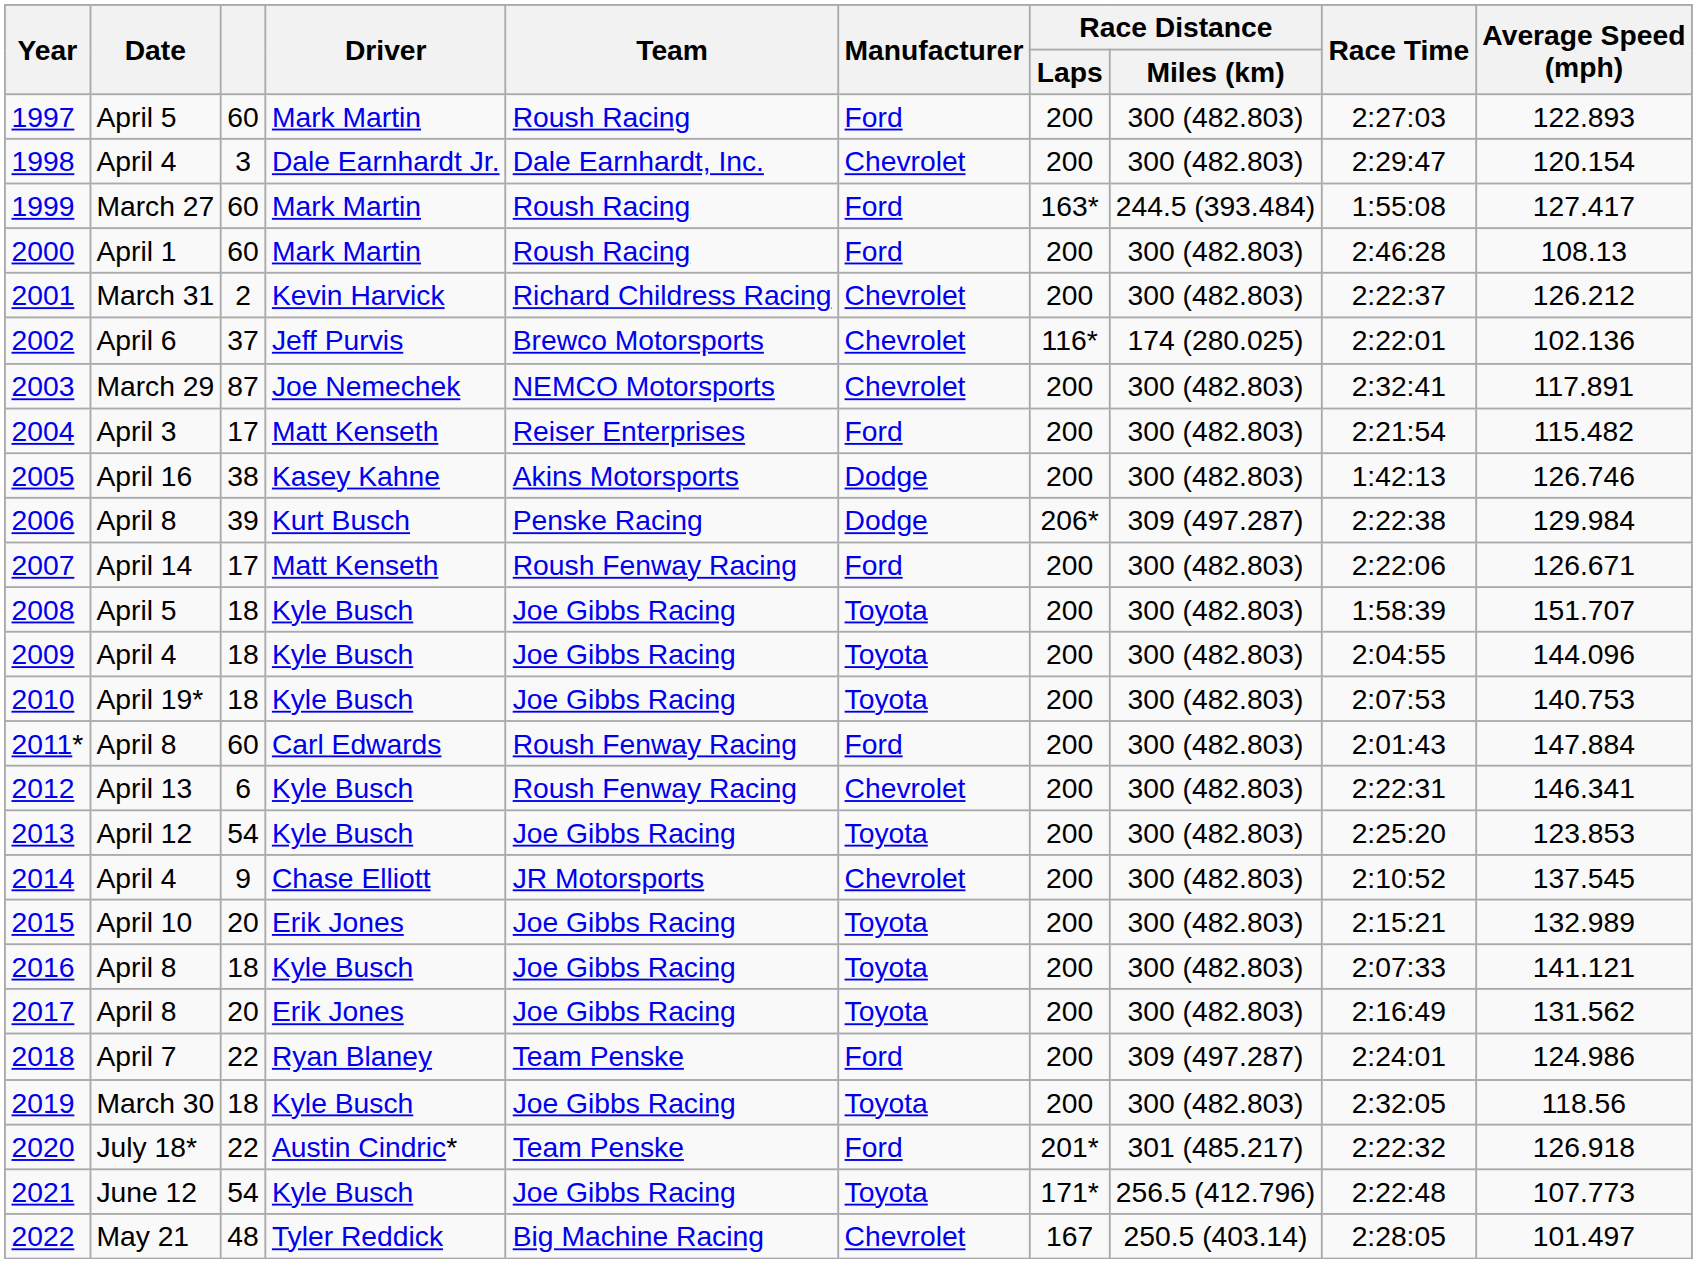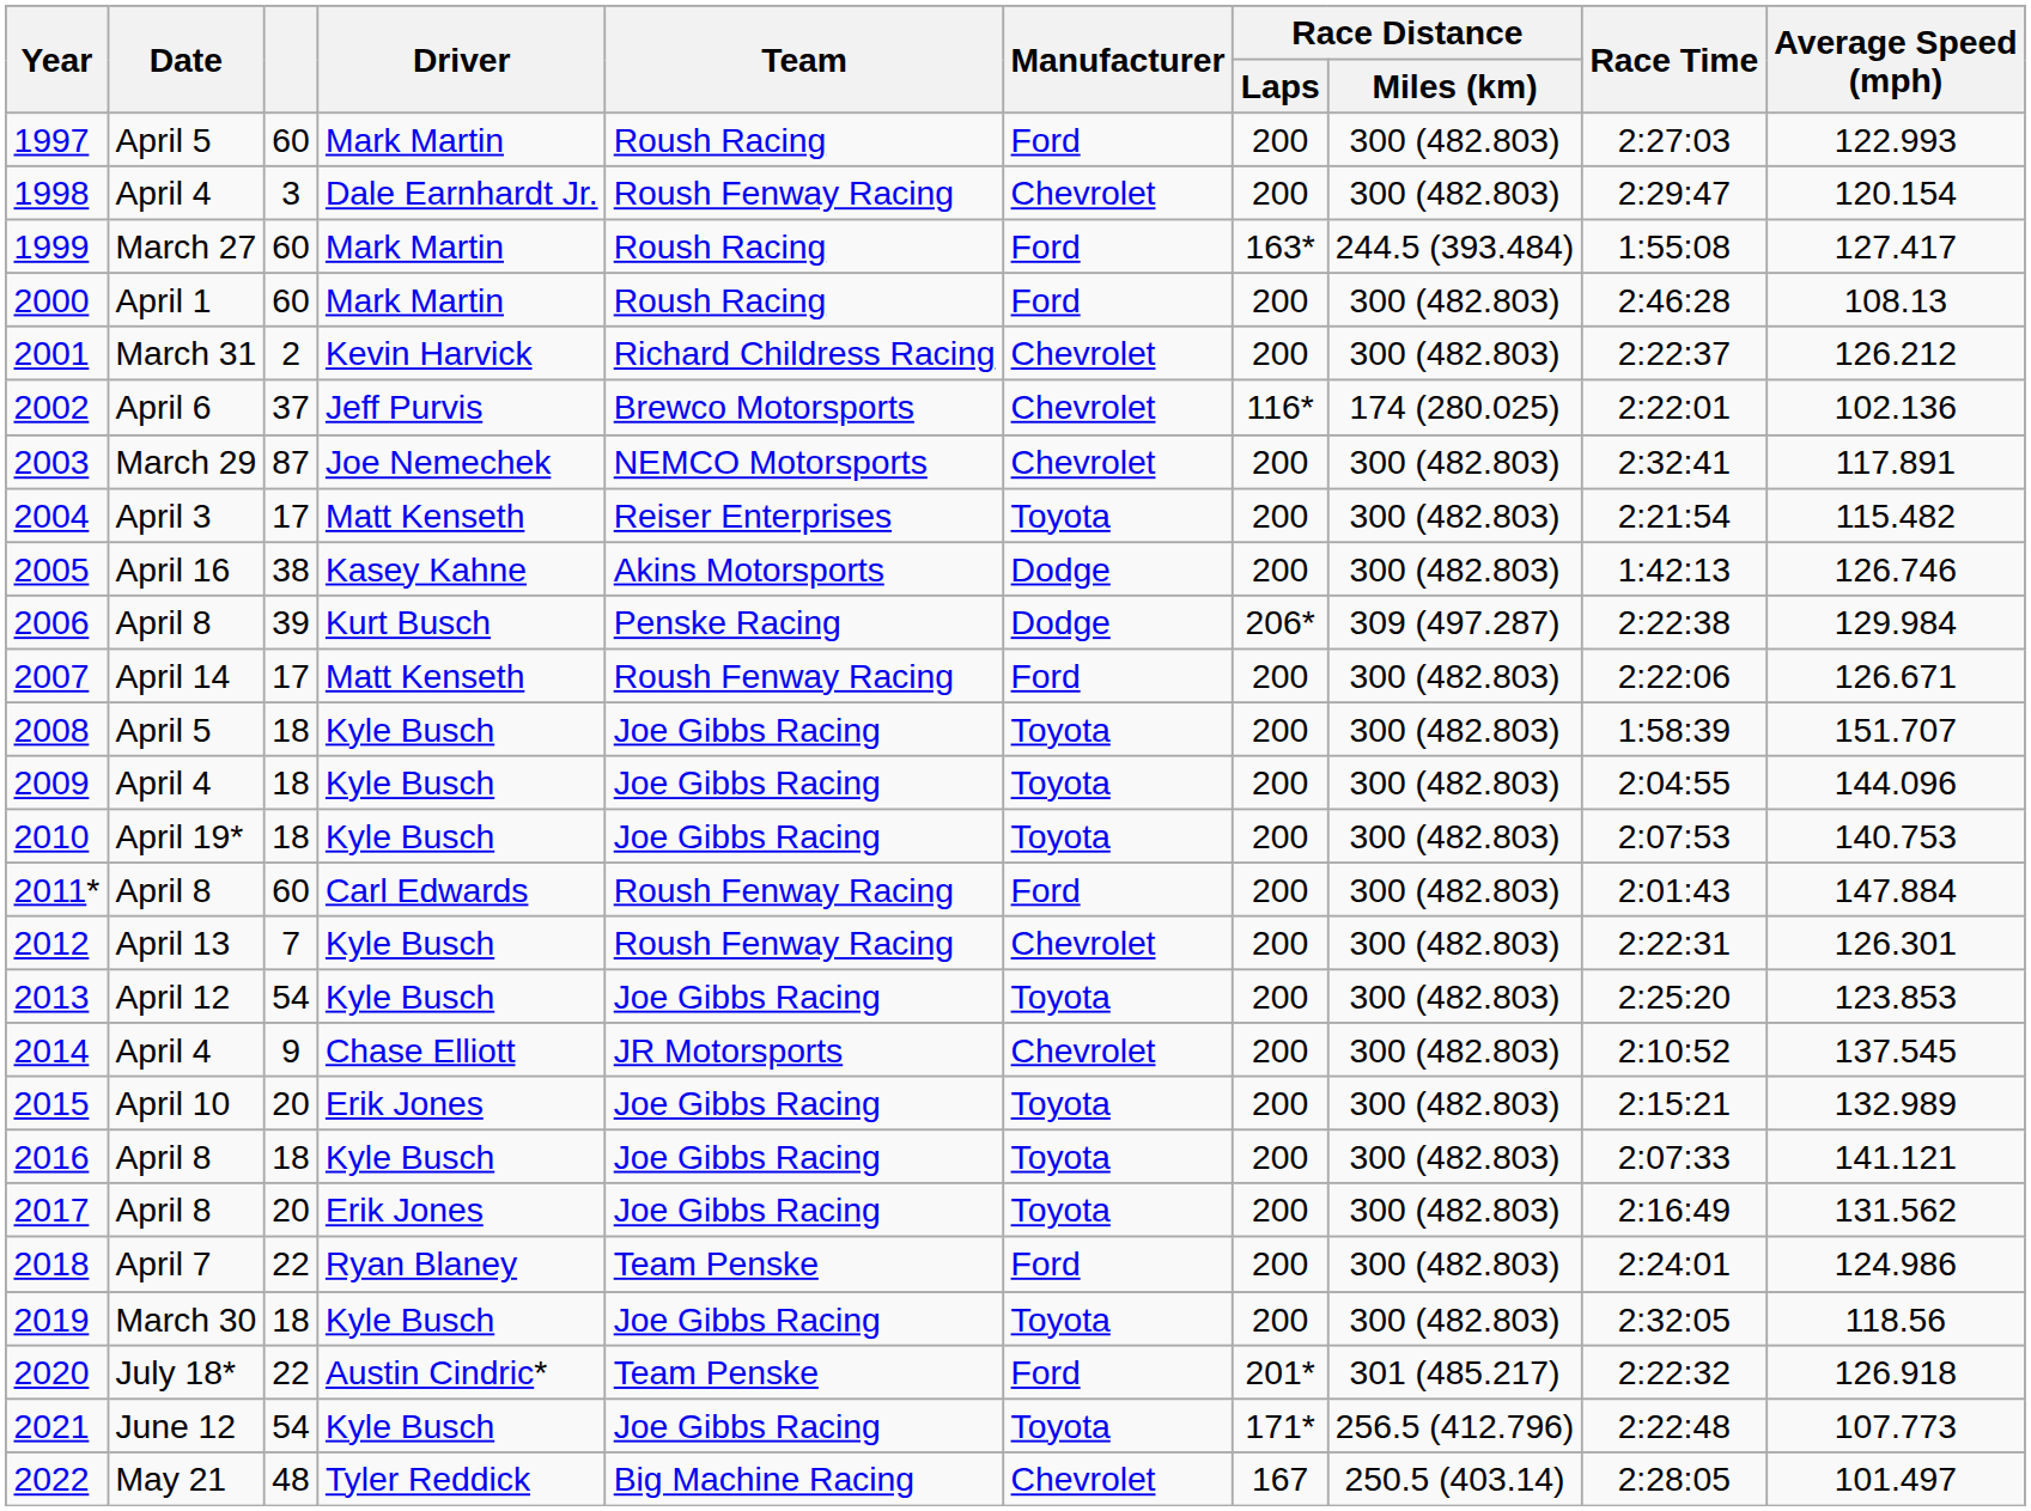1997 | Average Speed (mph): 122.893 -> 122.993
1998 | Team: Dale Earnhardt, Inc. -> Roush Fenway Racing
2004 | Manufacturer: Ford -> Toyota
2012 | column 3: 6 -> 7
2012 | Average Speed (mph): 146.341 -> 126.301
2018 | Race Distance / Miles (km): 309 (497.287) -> 300 (482.803)
